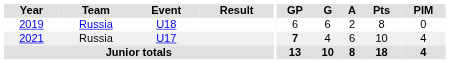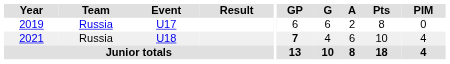2019 | Event: U18 -> U17
2021 | Event: U17 -> U18
